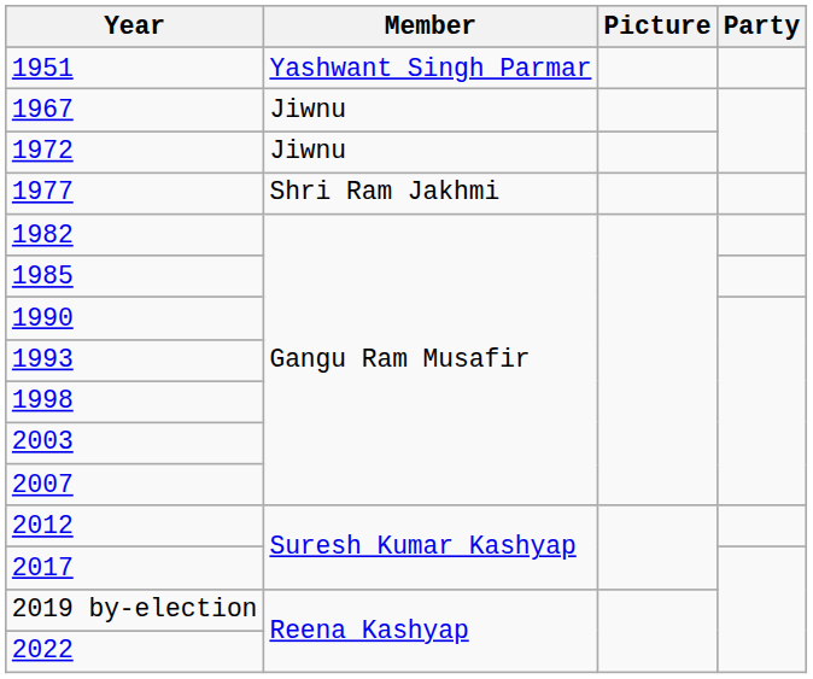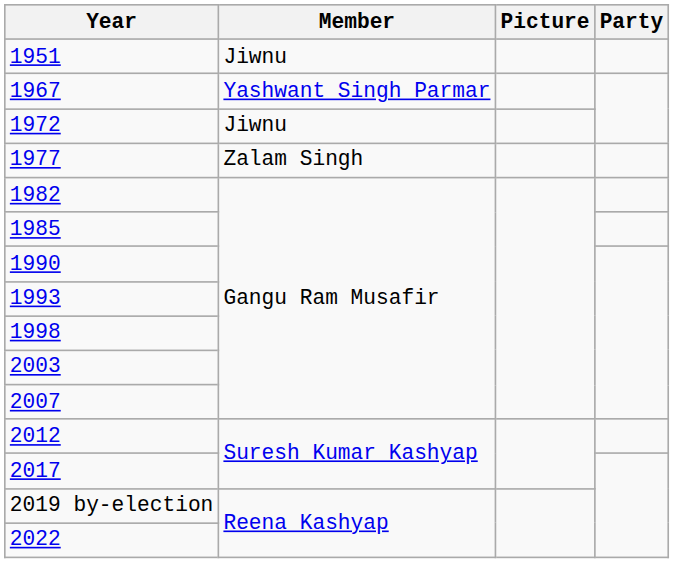1951 | Member: Yashwant Singh Parmar -> Jiwnu
1967 | Member: Jiwnu -> Yashwant Singh Parmar
1977 | Member: Shri Ram Jakhmi -> Zalam Singh
